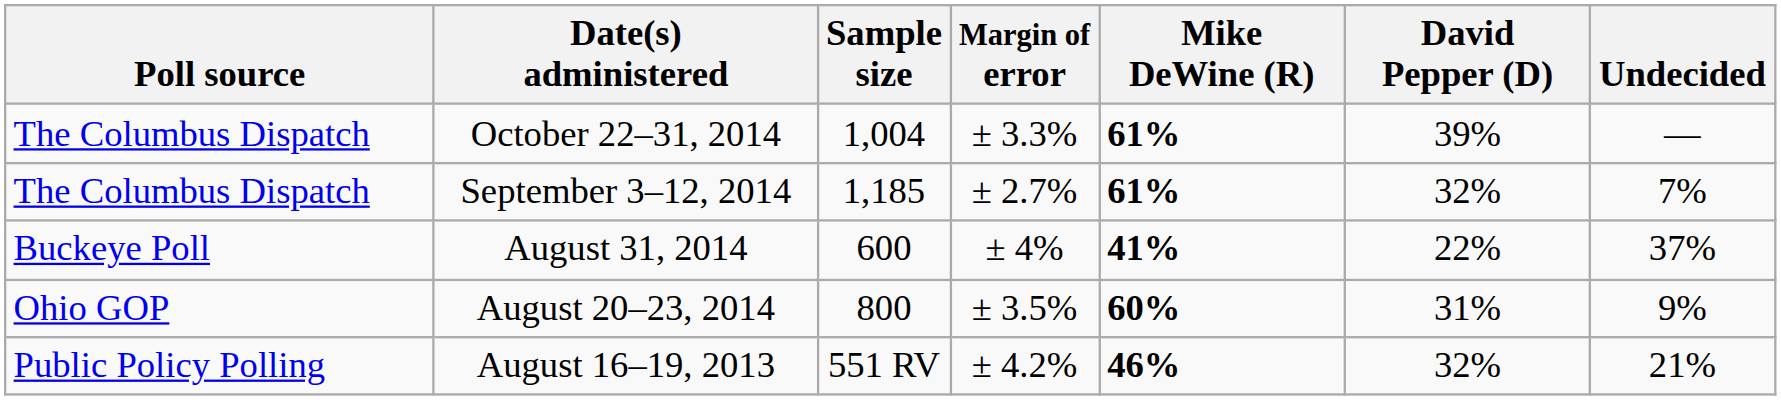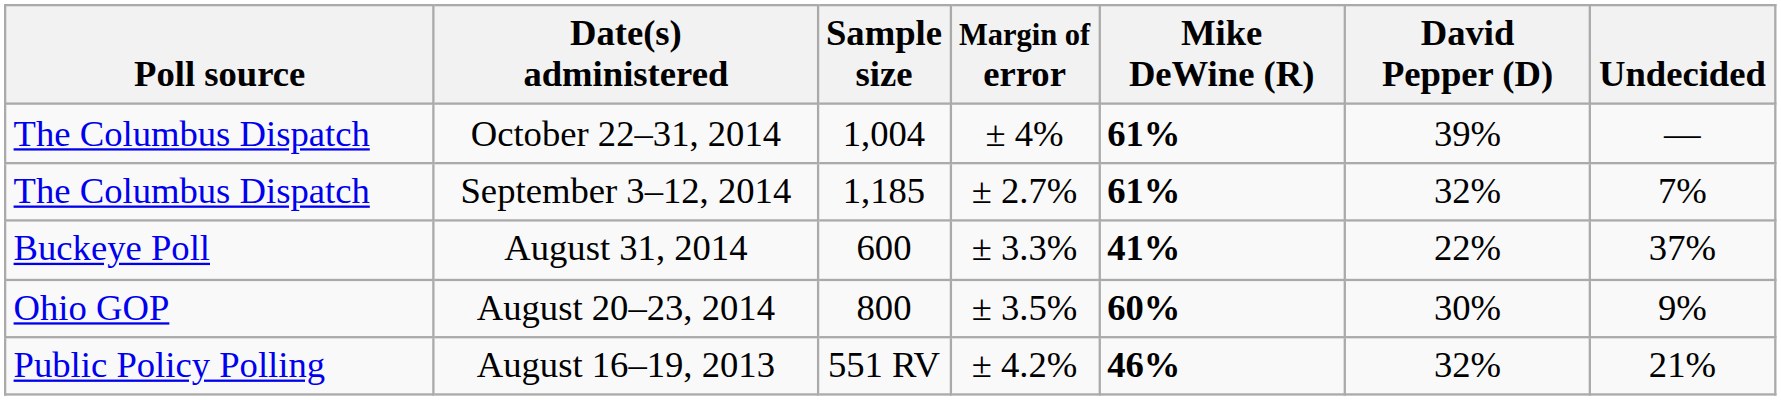October 22–31, 2014 | Margin of error: ± 3.3% -> ± 4%
August 31, 2014 | Margin of error: ± 4% -> ± 3.3%
August 20–23, 2014 | David Pepper (D): 31% -> 30%
